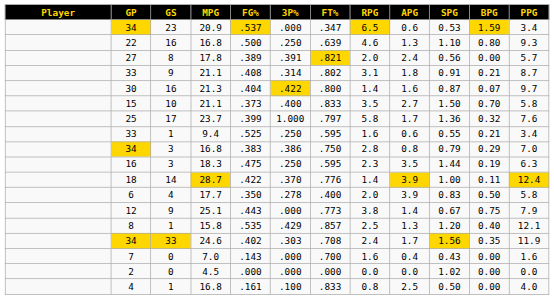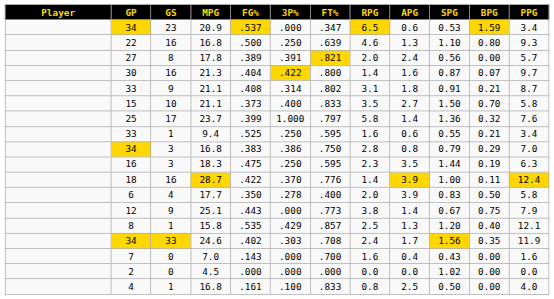rows swapped: 30 <-> 33 / 21.1
25 | APG: 1.7 -> 1.4
18 | GS: 14 -> 16
